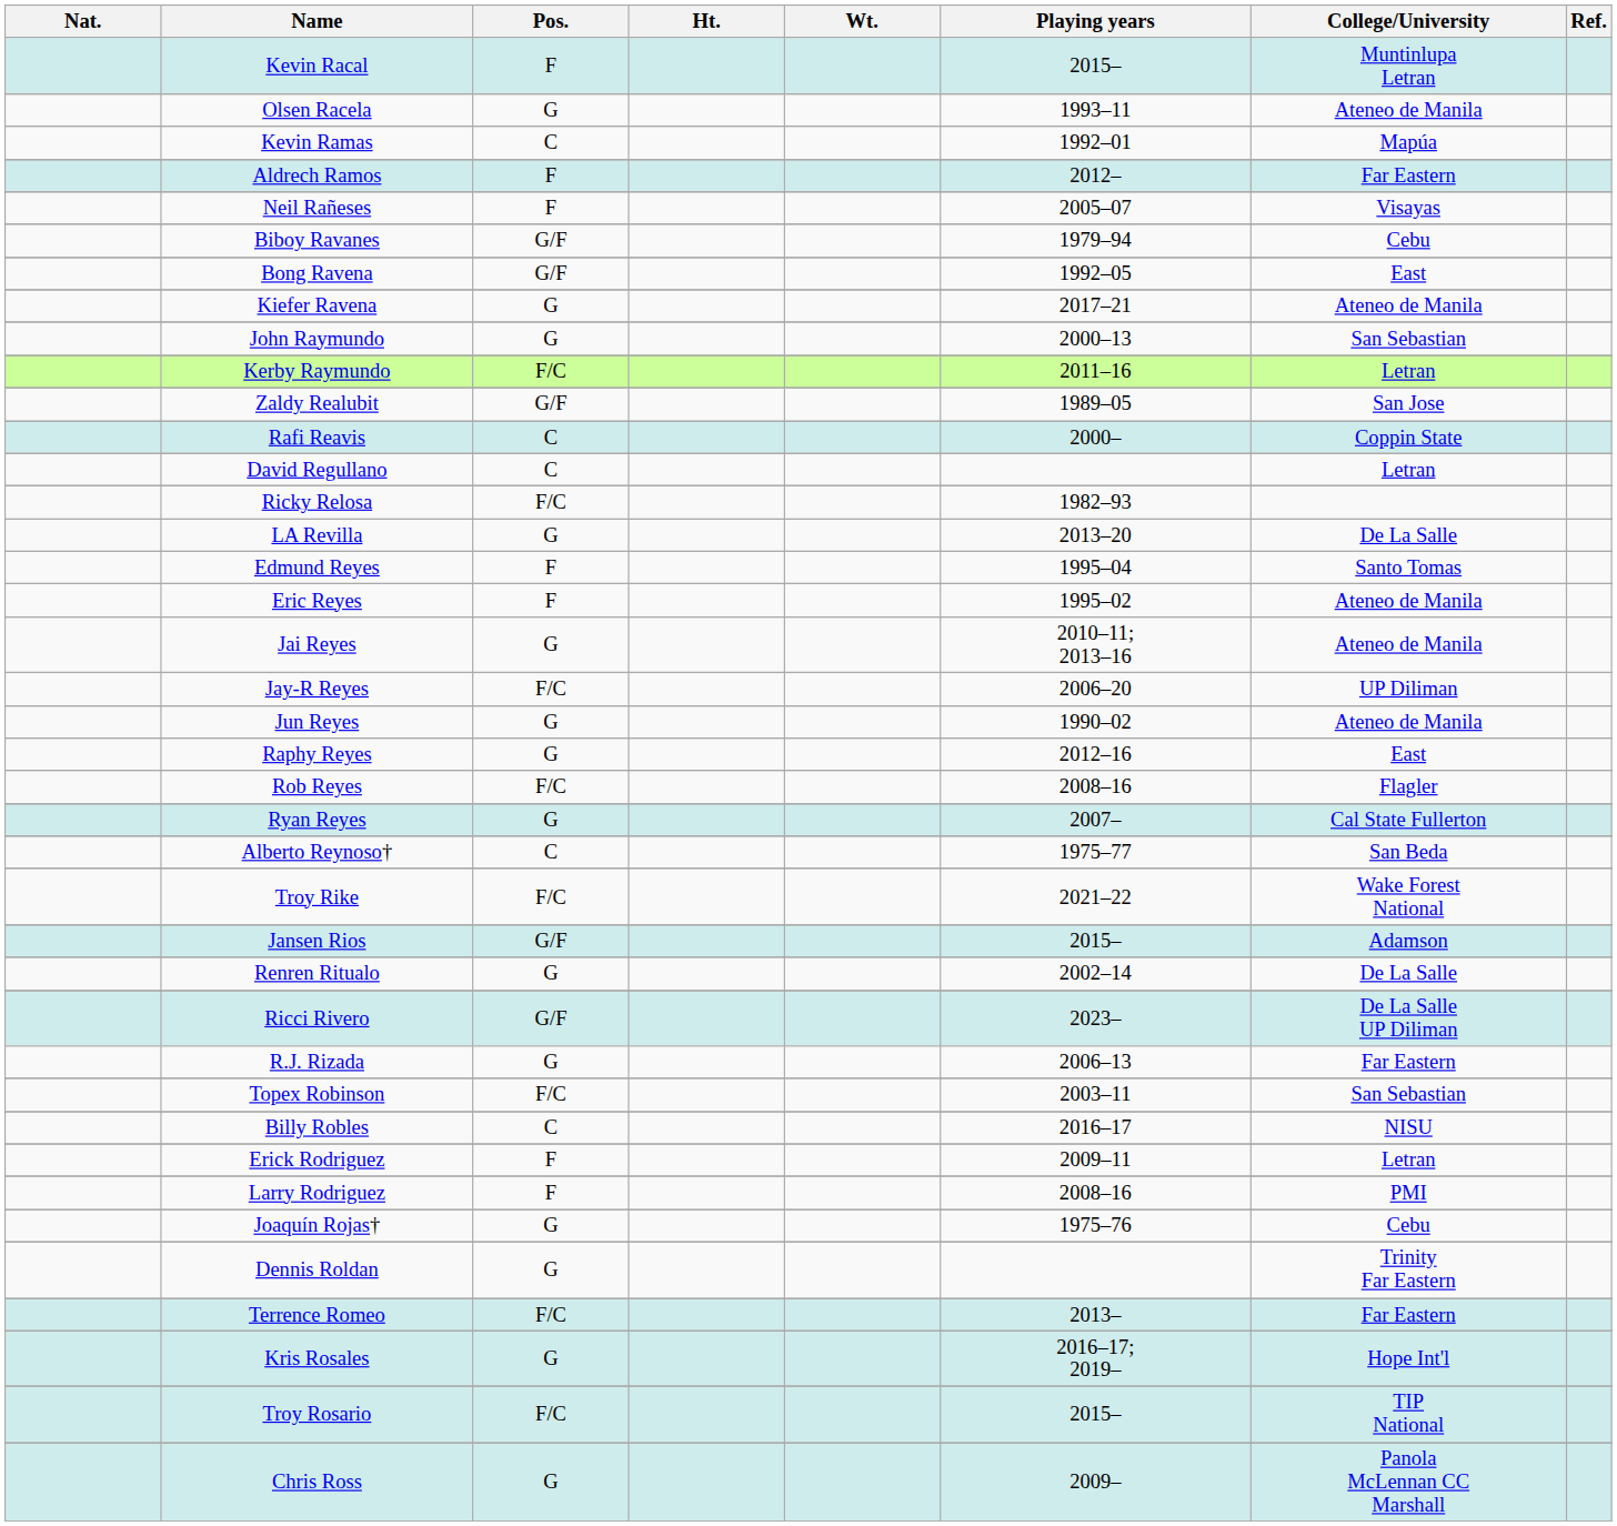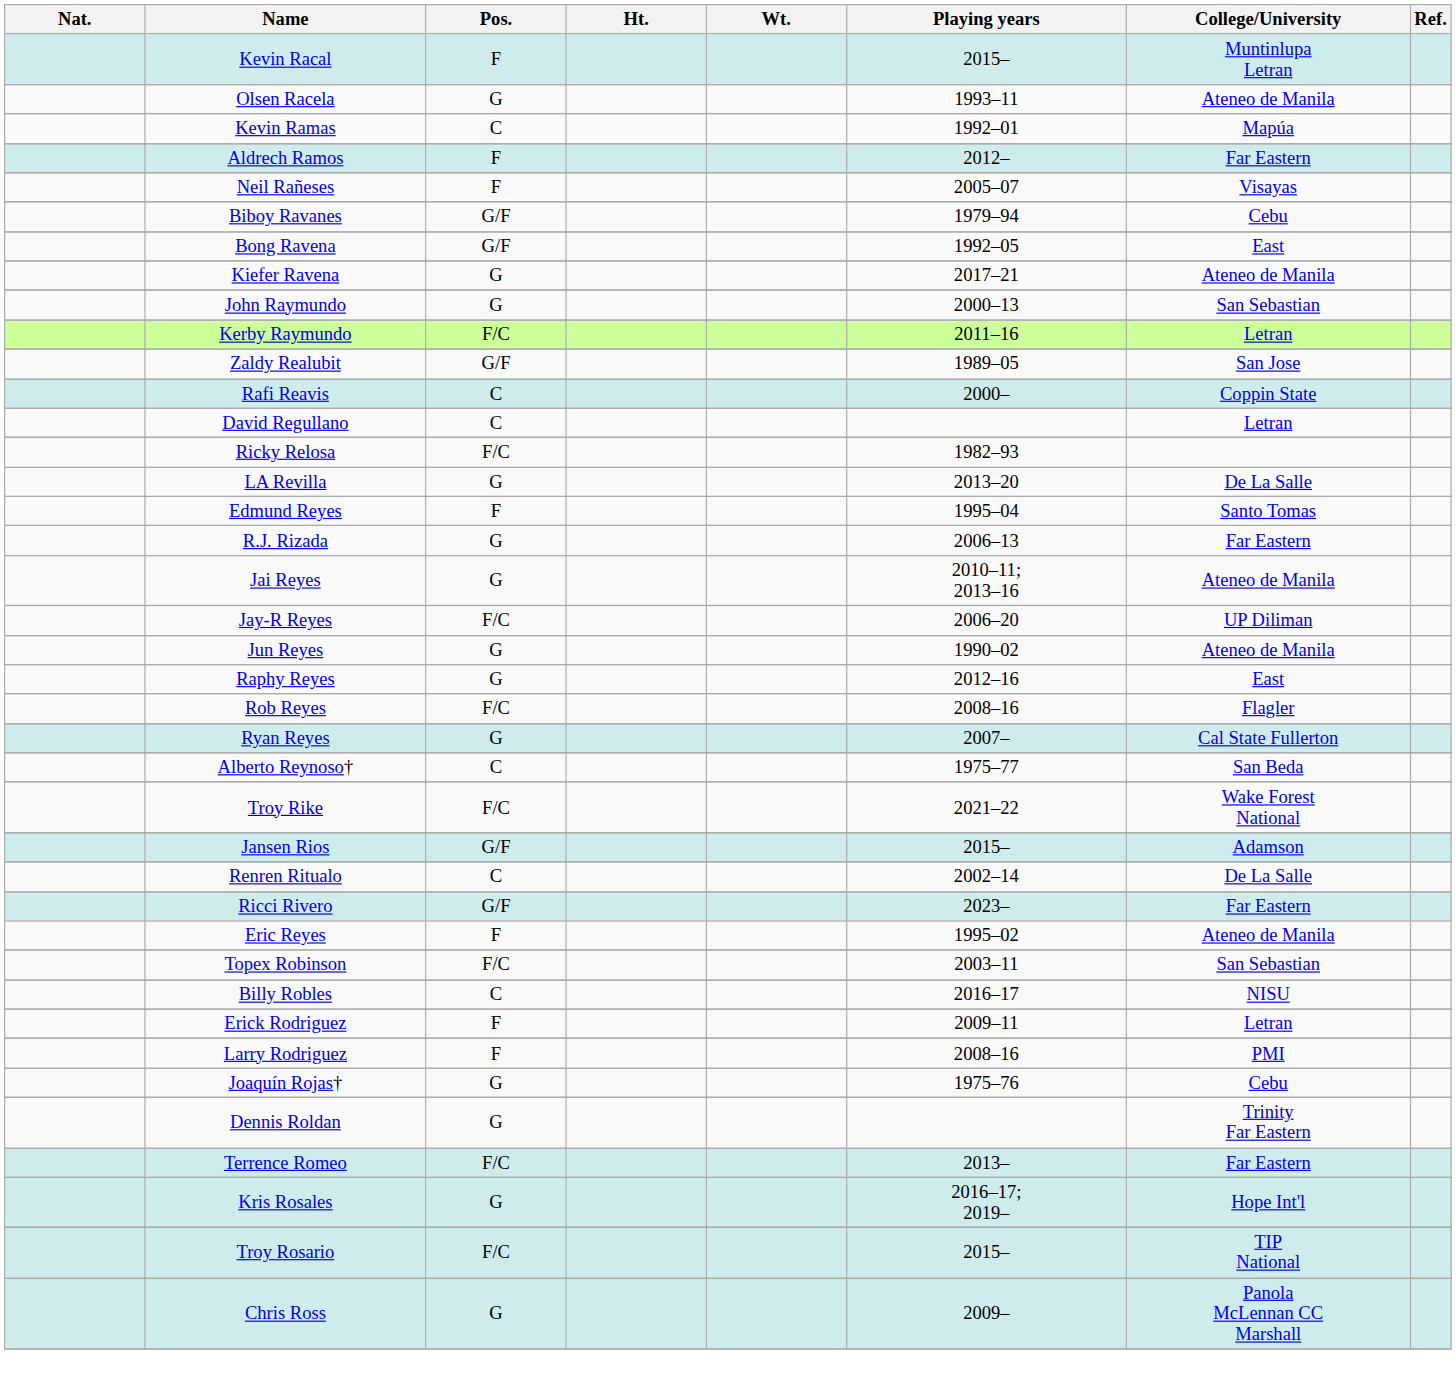rows swapped: Eric Reyes <-> R.J. Rizada
Renren Ritualo | Pos.: G -> C
Ricci Rivero | College/University: De La Salle UP Diliman -> Far Eastern
